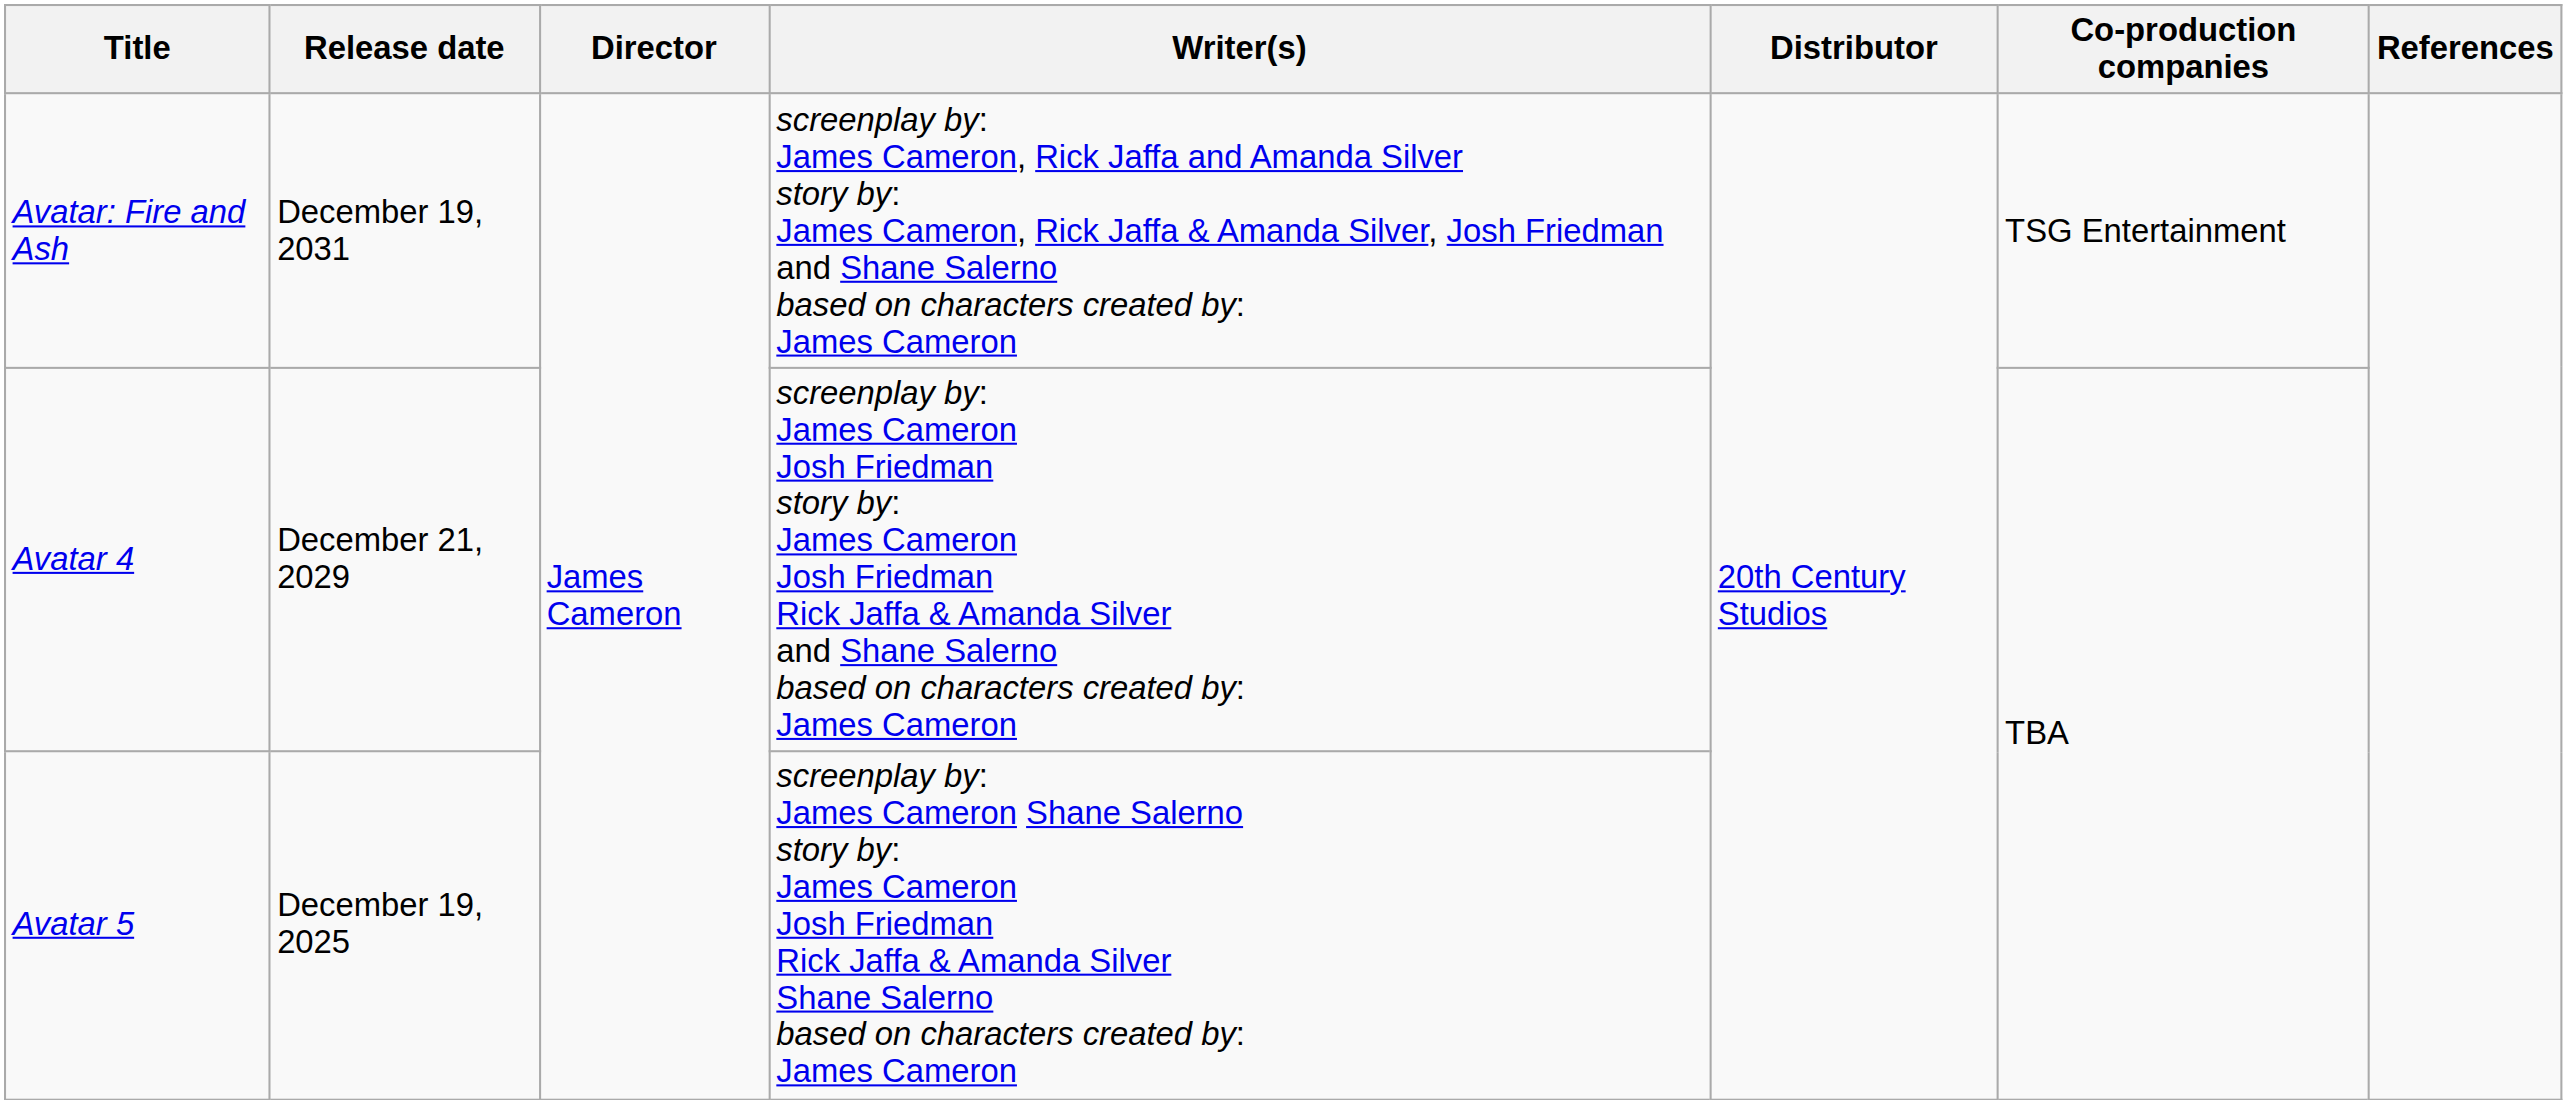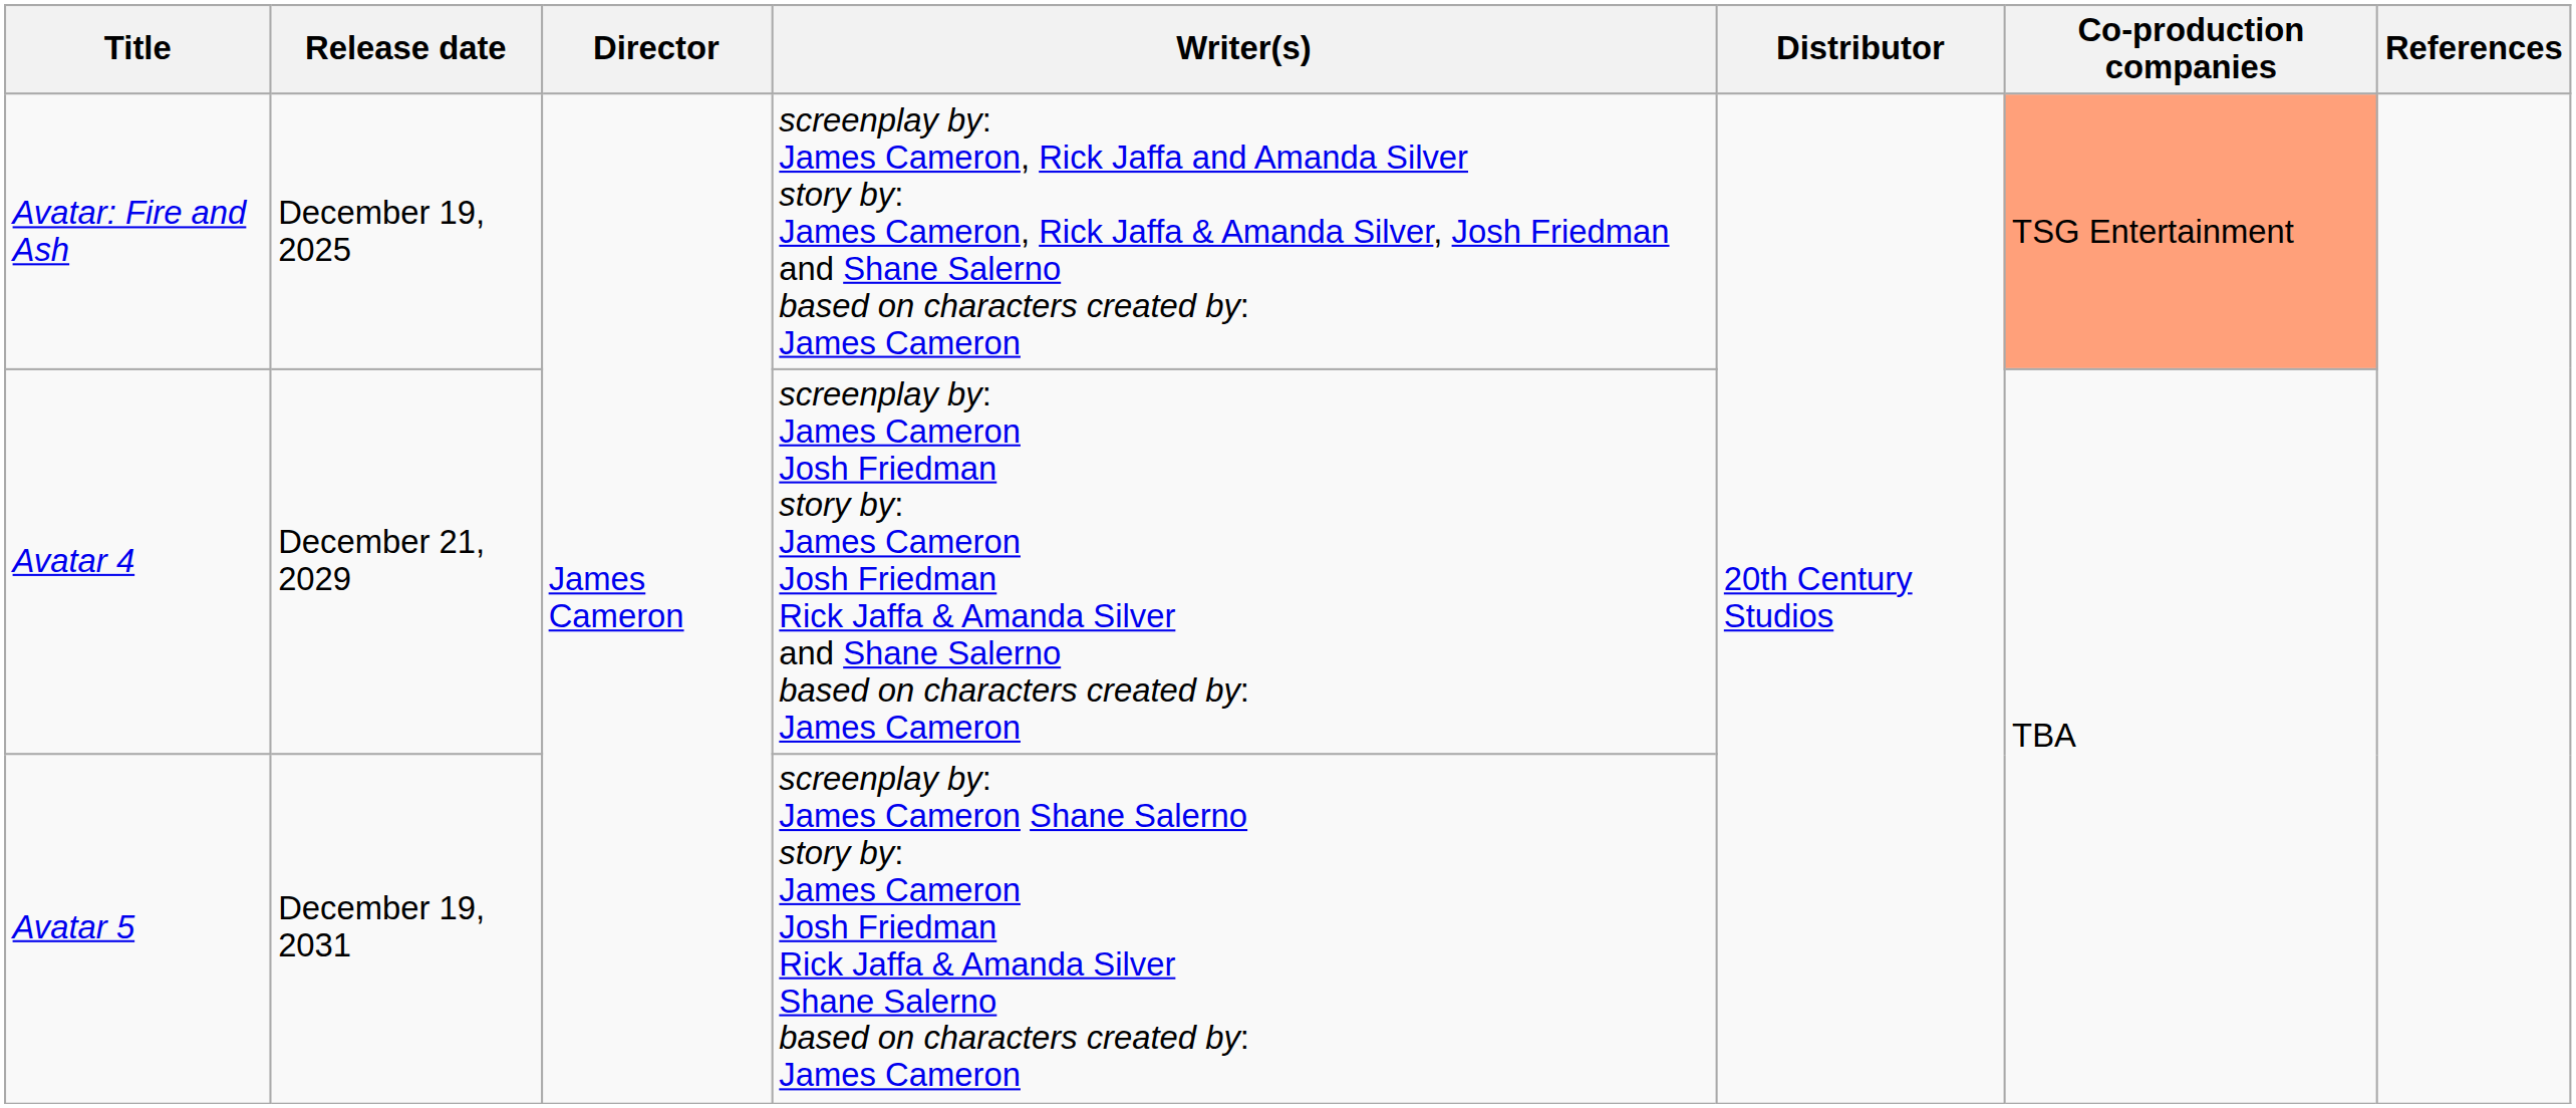Avatar: Fire and Ash | Release date: December 19, 2031 -> December 19, 2025
Avatar: Fire and Ash | Co-production companies: no background -> lightsalmon background
Avatar 5 | Release date: December 19, 2025 -> December 19, 2031
